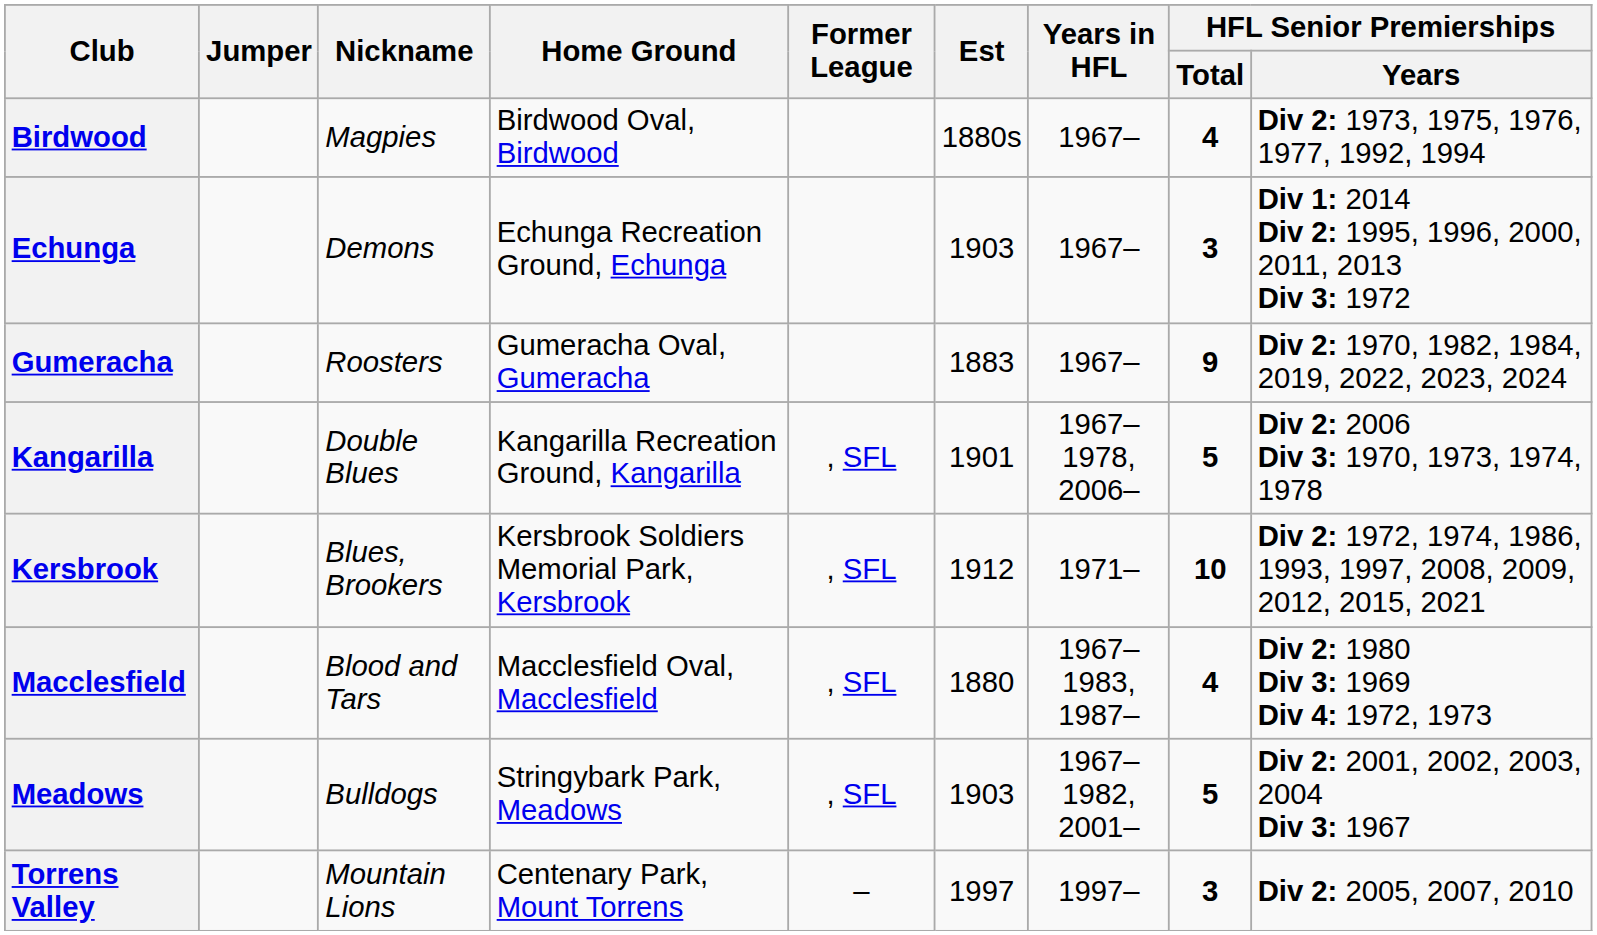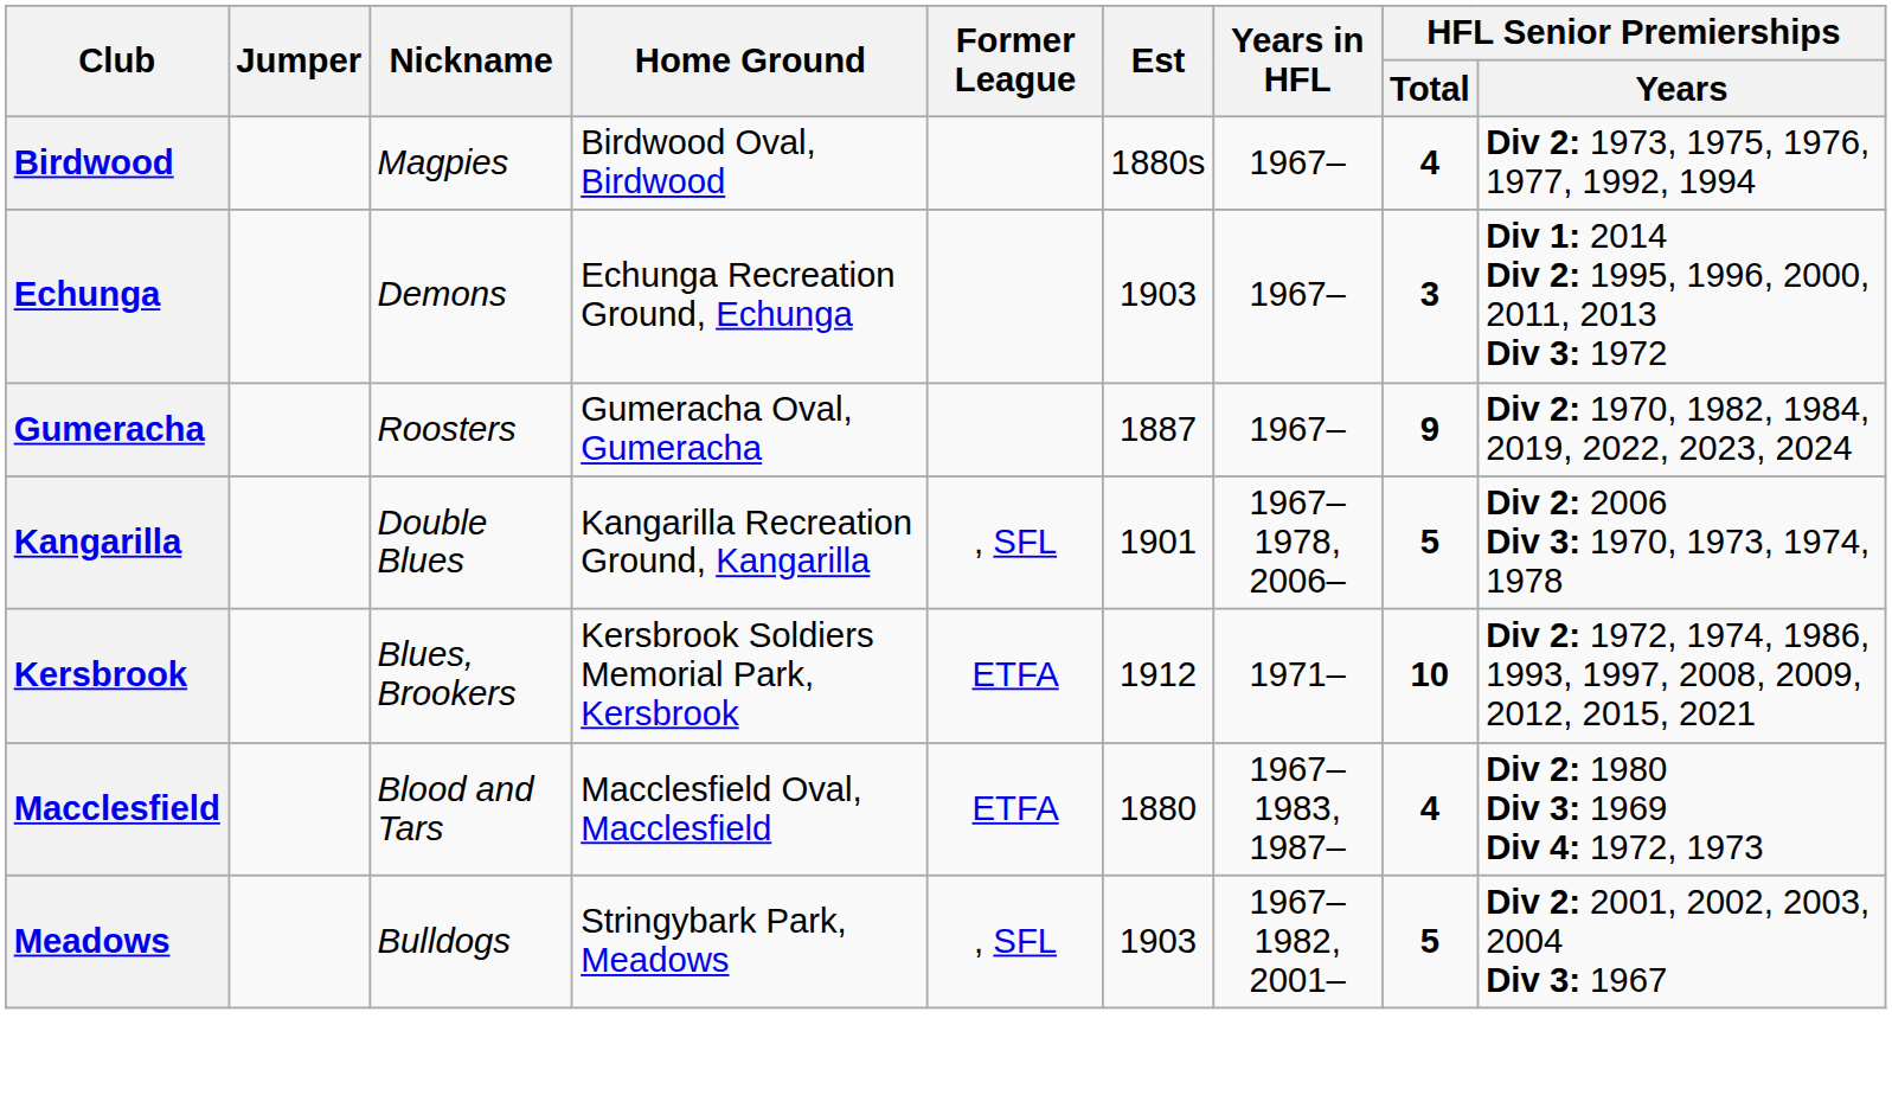Gumeracha | Est: 1883 -> 1887
Kersbrook | Former League: , SFL -> ETFA
Macclesfield | Former League: , SFL -> ETFA
- row: Torrens Valley | Mountain Lions | Centenary Park, Mount Torrens | – | 1997 | 1997– | 3 | Div 2: 2005, 2007, 2010
